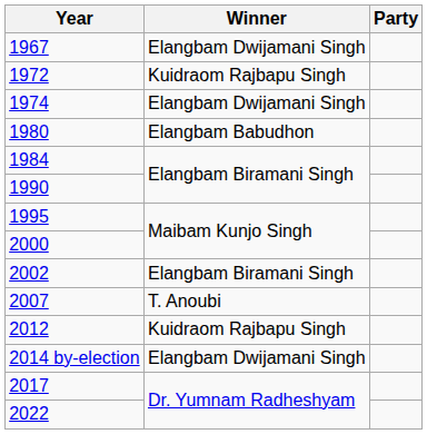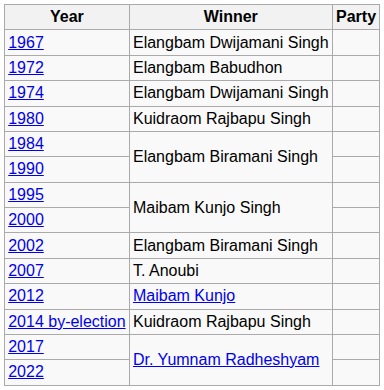1972 | Winner: Kuidraom Rajbapu Singh -> Elangbam Babudhon
1980 | Winner: Elangbam Babudhon -> Kuidraom Rajbapu Singh
2012 | Winner: Kuidraom Rajbapu Singh -> Maibam Kunjo
2014 by-election | Winner: Elangbam Dwijamani Singh -> Kuidraom Rajbapu Singh
